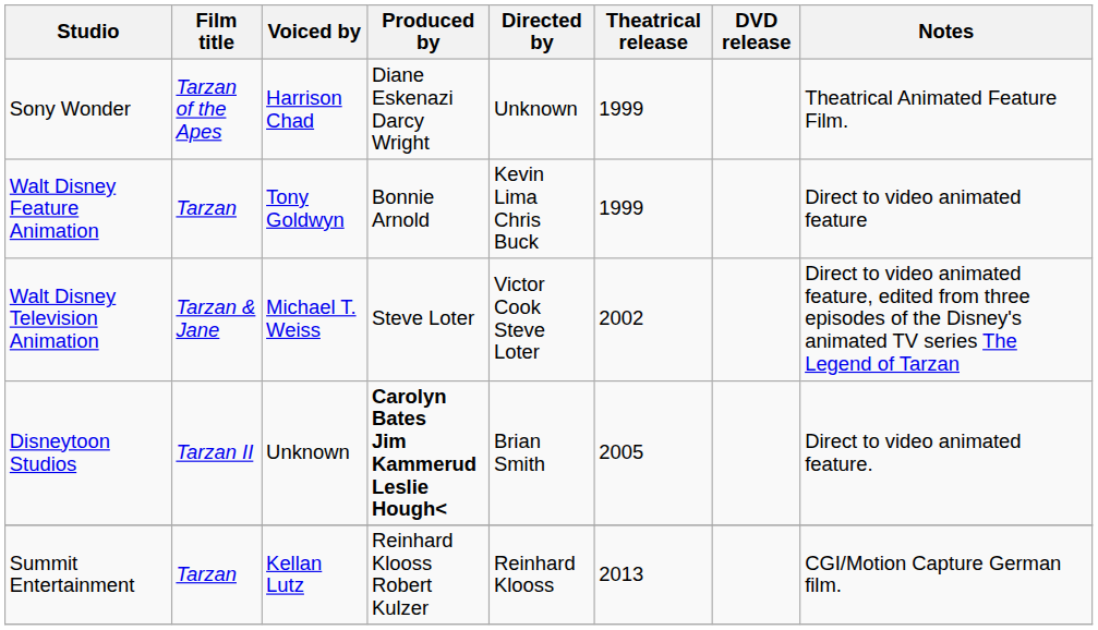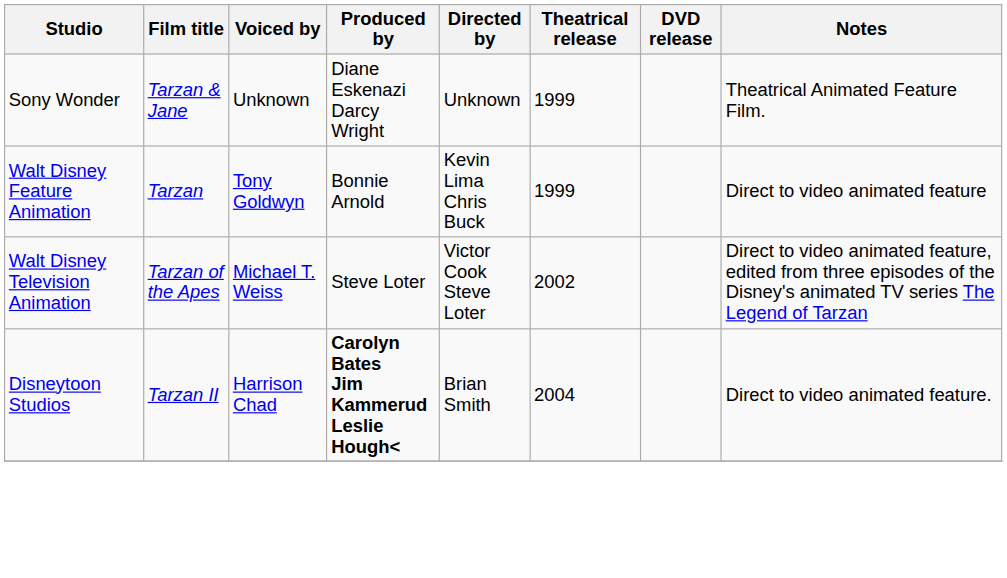Sony Wonder | Film title: Tarzan of the Apes -> Tarzan & Jane
Sony Wonder | Voiced by: Harrison Chad -> Unknown
Walt Disney Television Animation | Film title: Tarzan & Jane -> Tarzan of the Apes
Disneytoon Studios | Voiced by: Unknown -> Harrison Chad
Disneytoon Studios | Theatrical release: 2005 -> 2004
- row: Summit Entertainment | Tarzan | Kellan Lutz | Reinhard Klooss Robert Kulzer | Reinhard Klooss | 2013 | CGI/Motion Capture German film.
